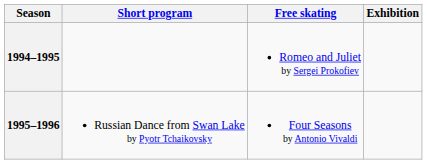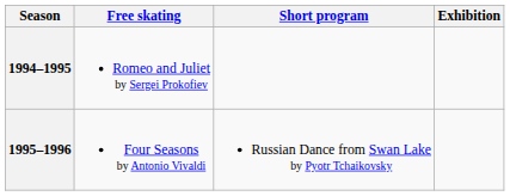columns swapped: Short program <-> Free skating
